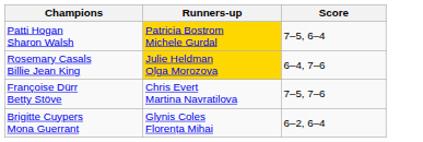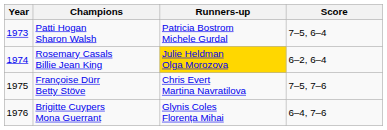+ column: Year | 1973 | 1974 | 1975 | 1976
Patti Hogan Sharon Walsh | Runners-up: gold background -> no background
Rosemary Casals Billie Jean King | Score: 6–4, 7–6 -> 6–2, 6–4
Brigitte Cuypers Mona Guerrant | Score: 6–2, 6–4 -> 6–4, 7–6
